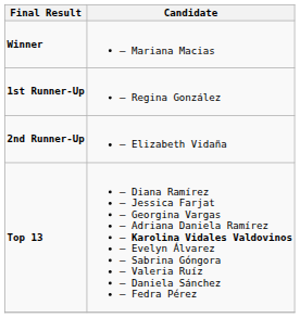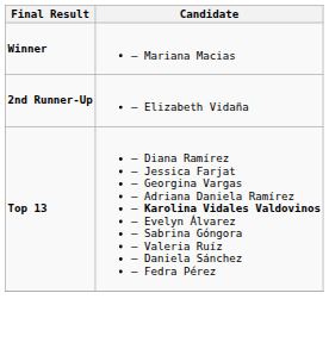- row: 1st Runner-Up | – Regina González
